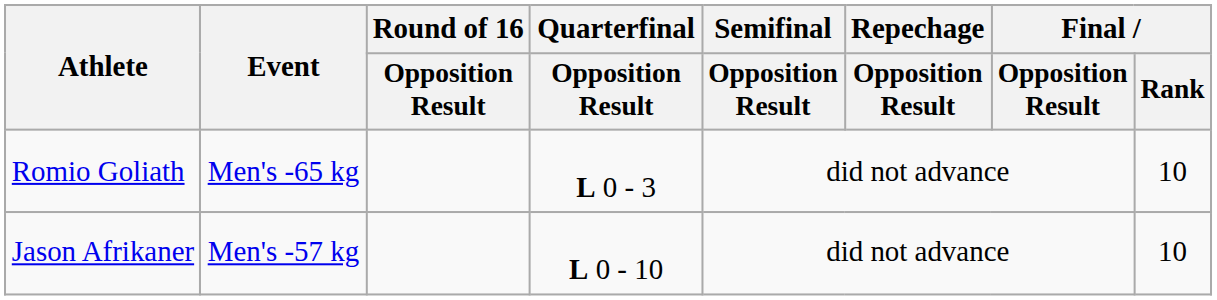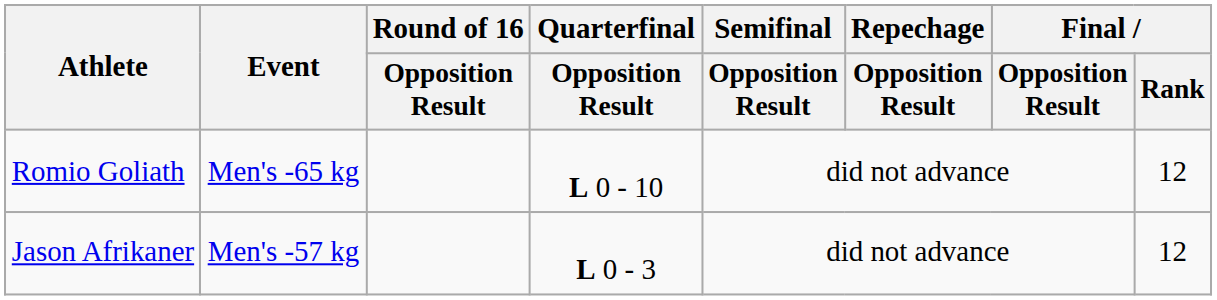Romio Goliath | Quarterfinal / Opposition Result: L 0 - 3 -> L 0 - 10
Romio Goliath | Final / Rank: 10 -> 12
Jason Afrikaner | Quarterfinal / Opposition Result: L 0 - 10 -> L 0 - 3
Jason Afrikaner | Final / Rank: 10 -> 12
